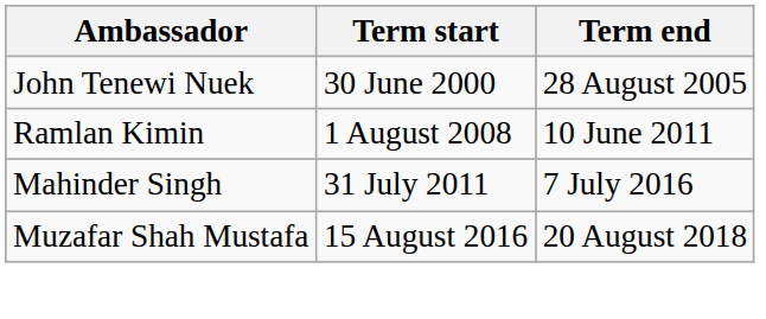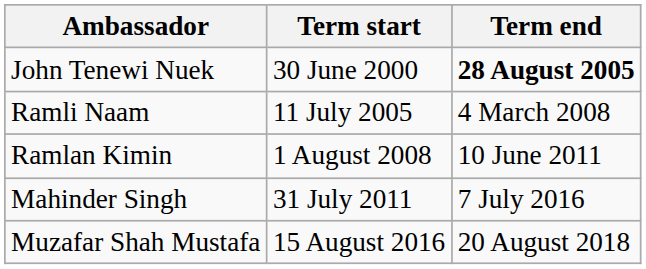John Tenewi Nuek | Term end: normal -> bold
+ row: Ramli Naam | 11 July 2005 | 4 March 2008
